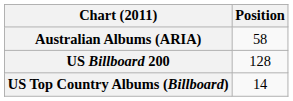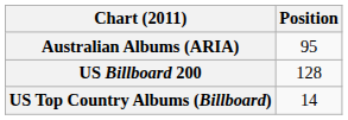Australian Albums (ARIA) | Position: 58 -> 95
